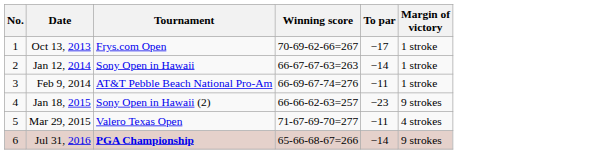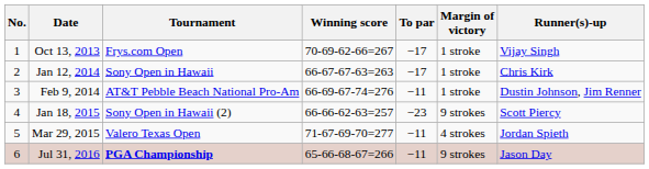+ column: Runner(s)-up | Vijay Singh | Chris Kirk | Dustin Johnson, Jim Renner | Scott Piercy | Jordan Spieth | Jason Day
Jan 12, 2014 | To par: −14 -> −17
Jul 31, 2016 | To par: −14 -> −11
